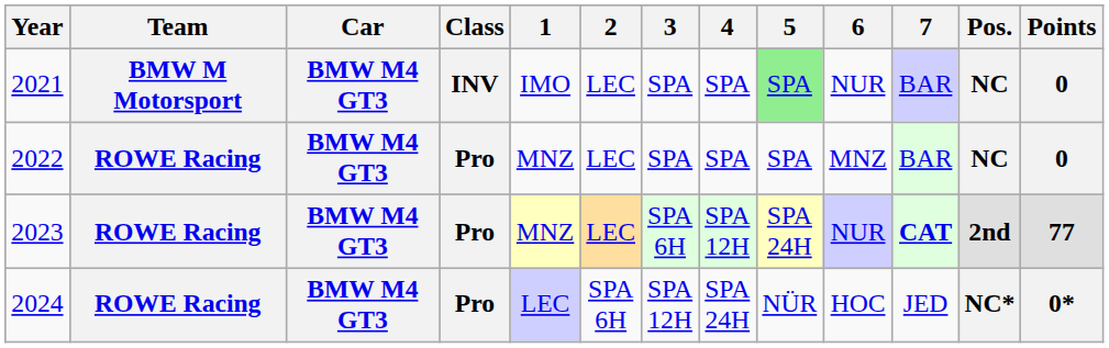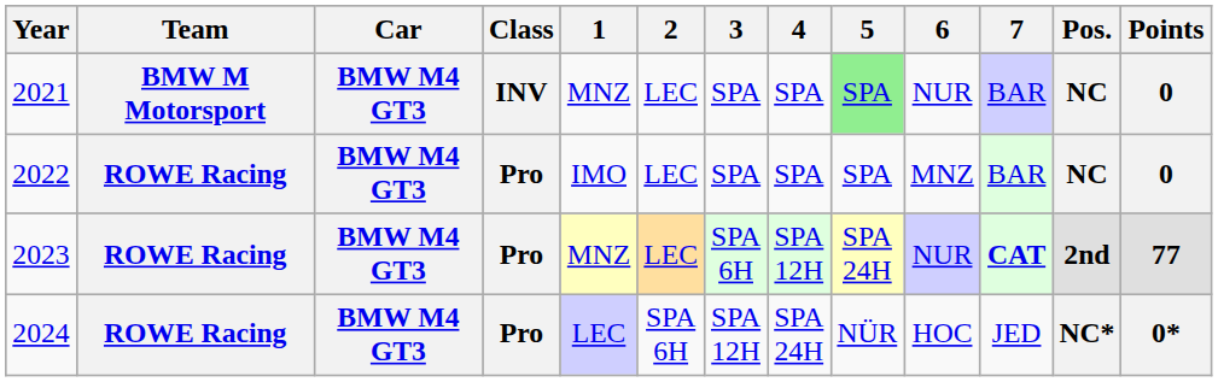2021 | 1: IMO -> MNZ
2022 | 1: MNZ -> IMO
